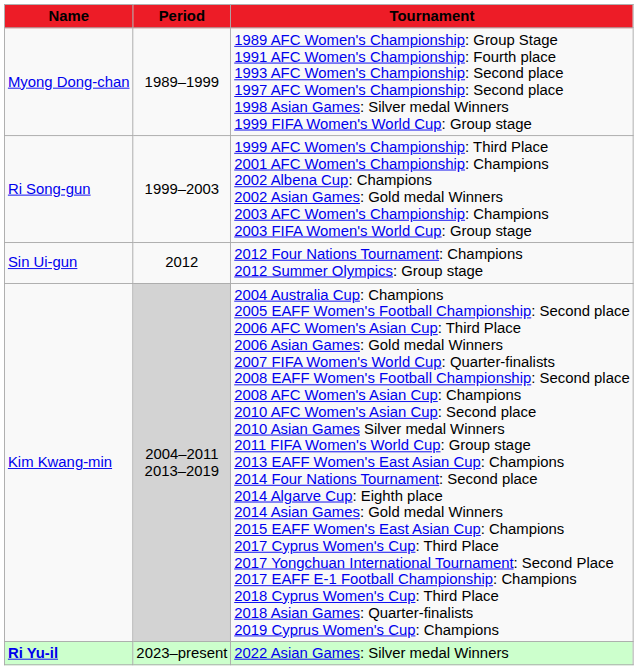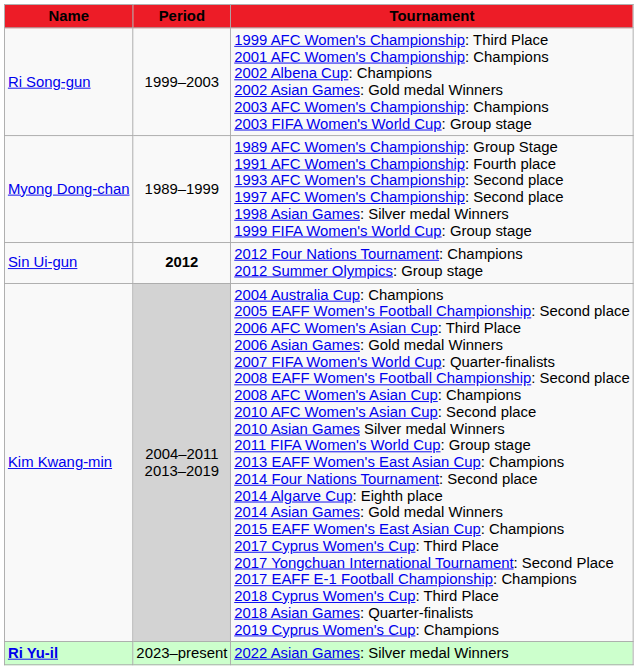rows swapped: Myong Dong-chan <-> Ri Song-gun
Sin Ui-gun | Period: normal -> bold
